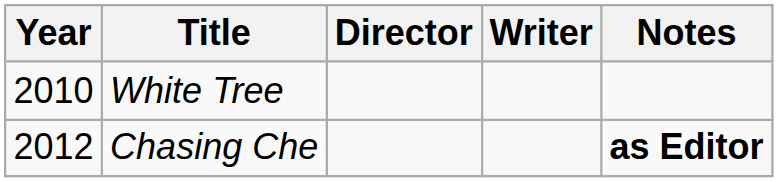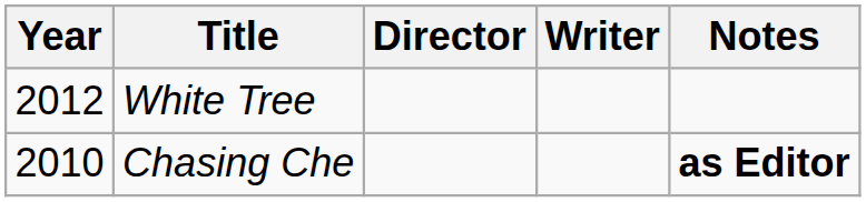White Tree | Year: 2010 -> 2012
Chasing Che | Year: 2012 -> 2010
